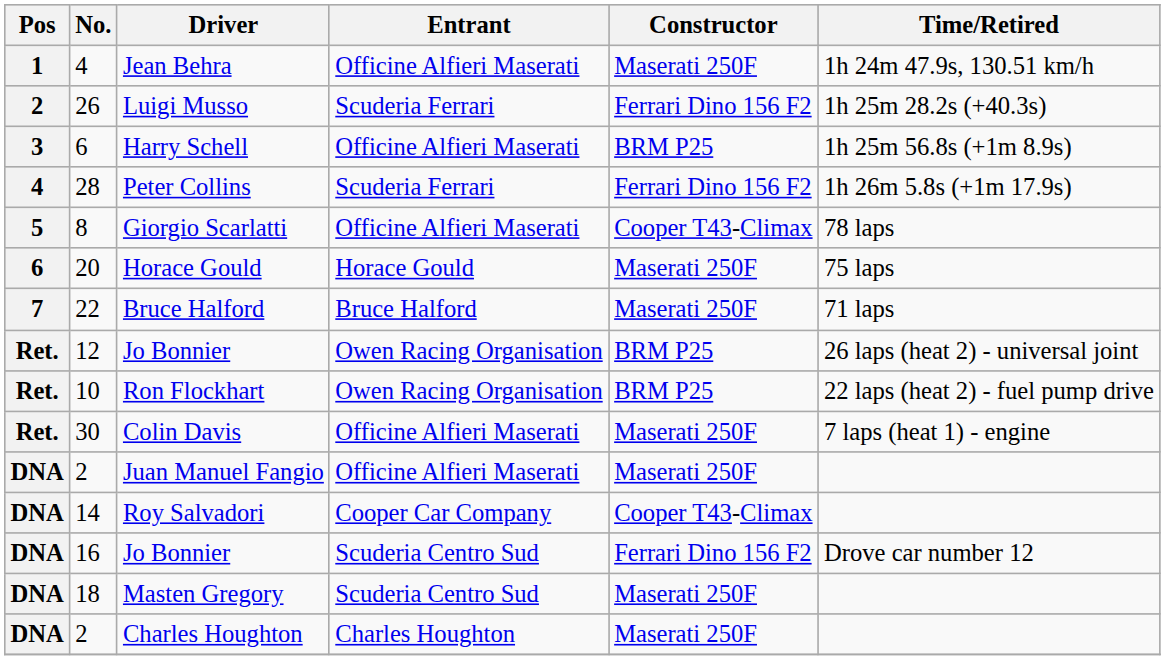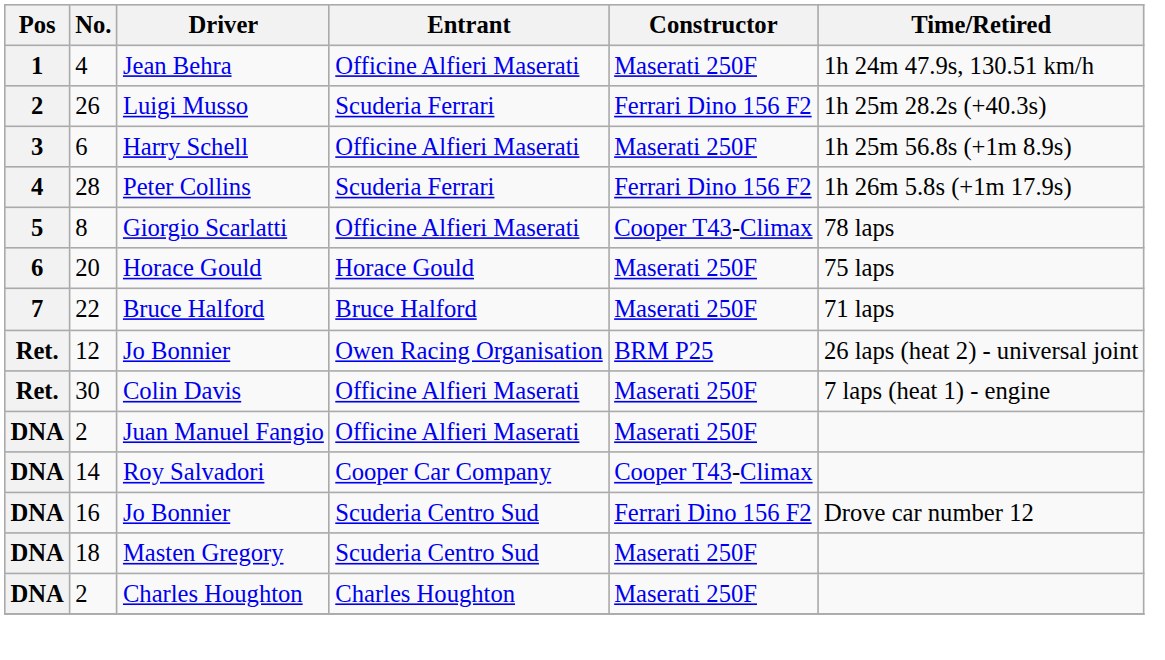Harry Schell | Constructor: BRM P25 -> Maserati 250F
- row: Ret. | 10 | Ron Flockhart | Owen Racing Organisation | BRM P25 | 22 laps (heat 2) - fuel pump drive
